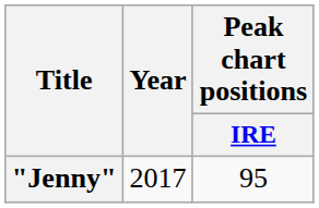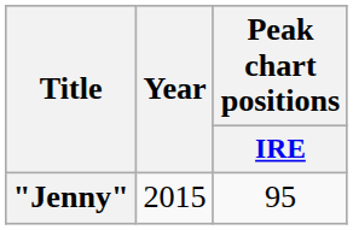"Jenny" | Year: 2017 -> 2015
